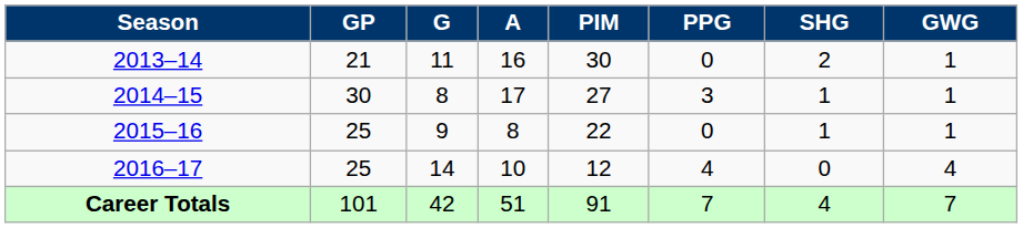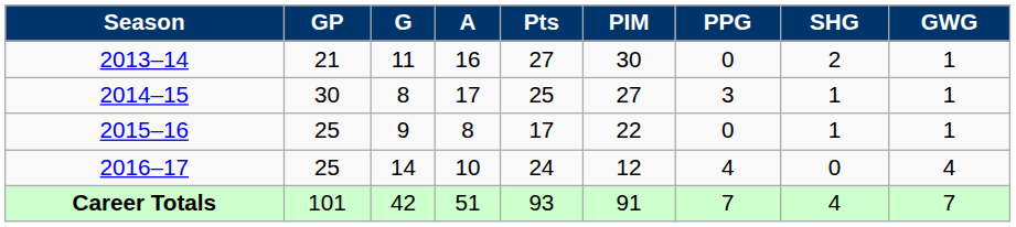+ column: Pts | 27 | 25 | 17 | 24 | 93
